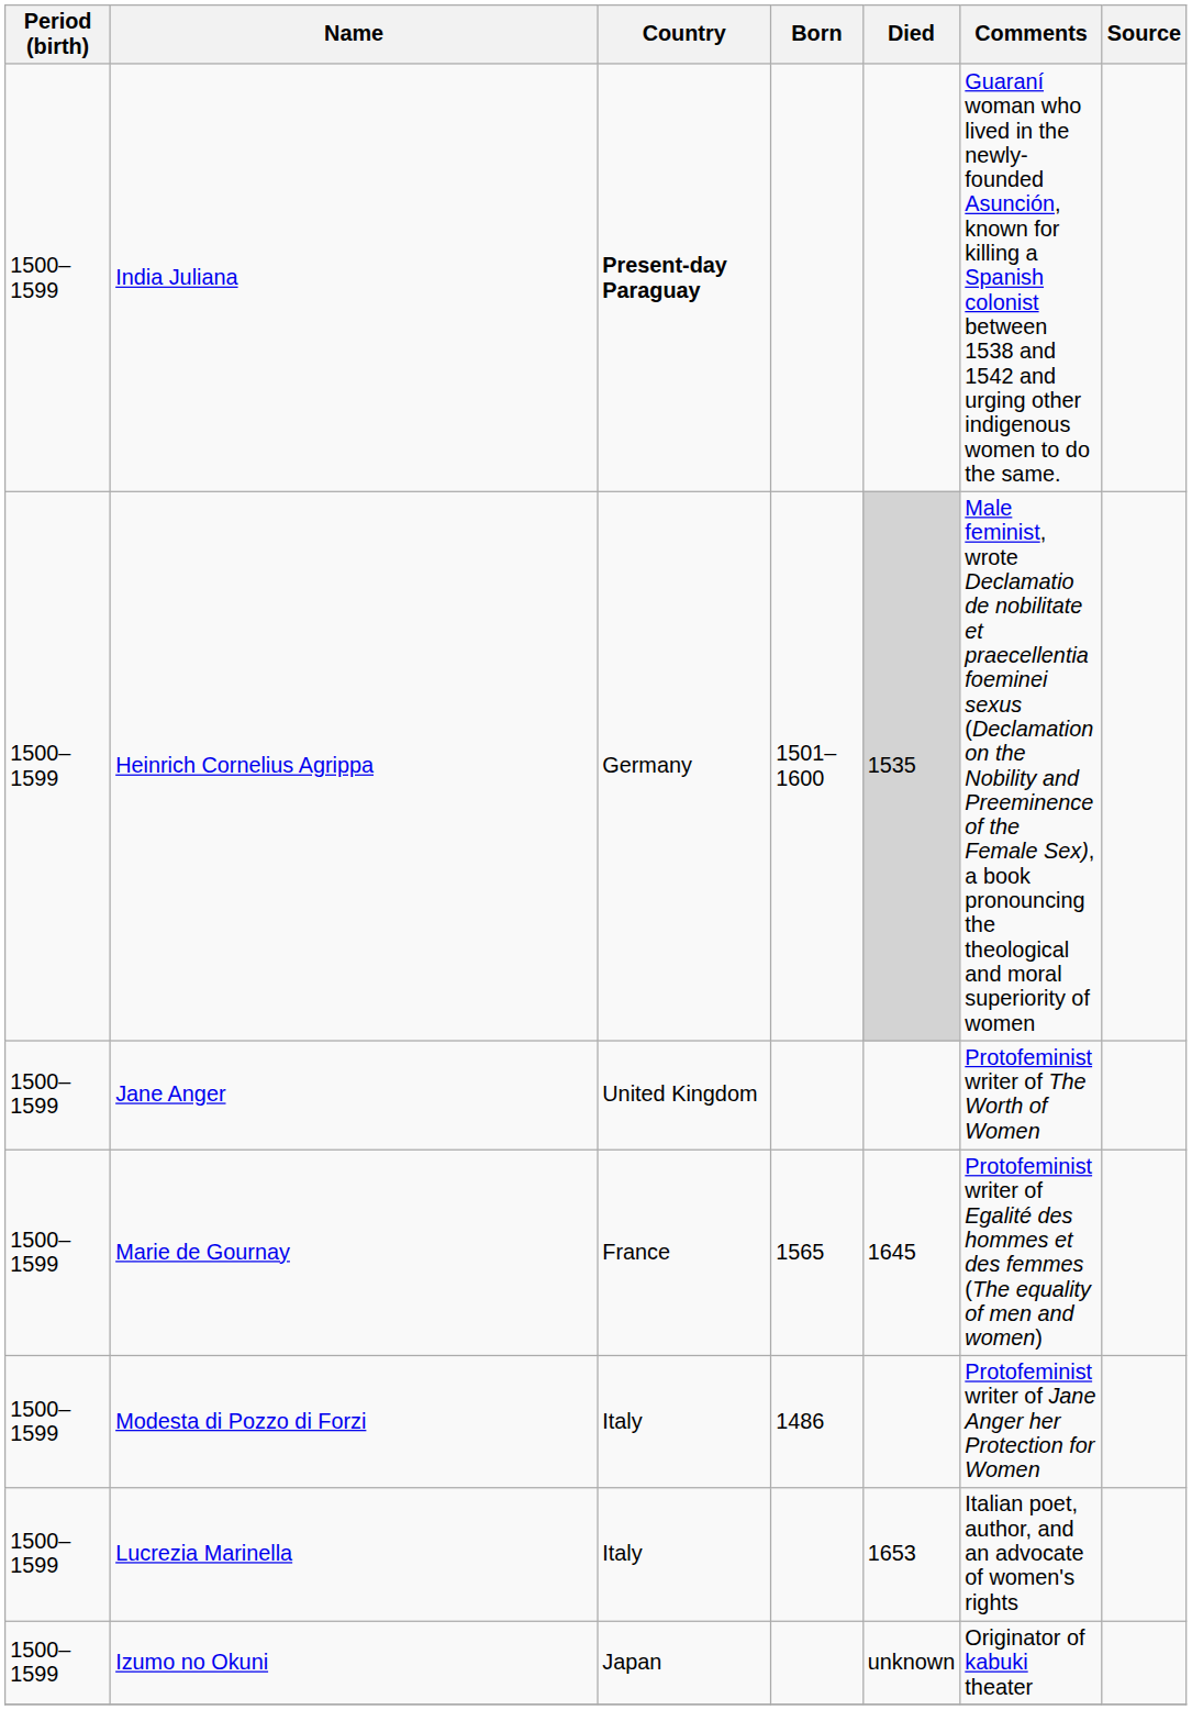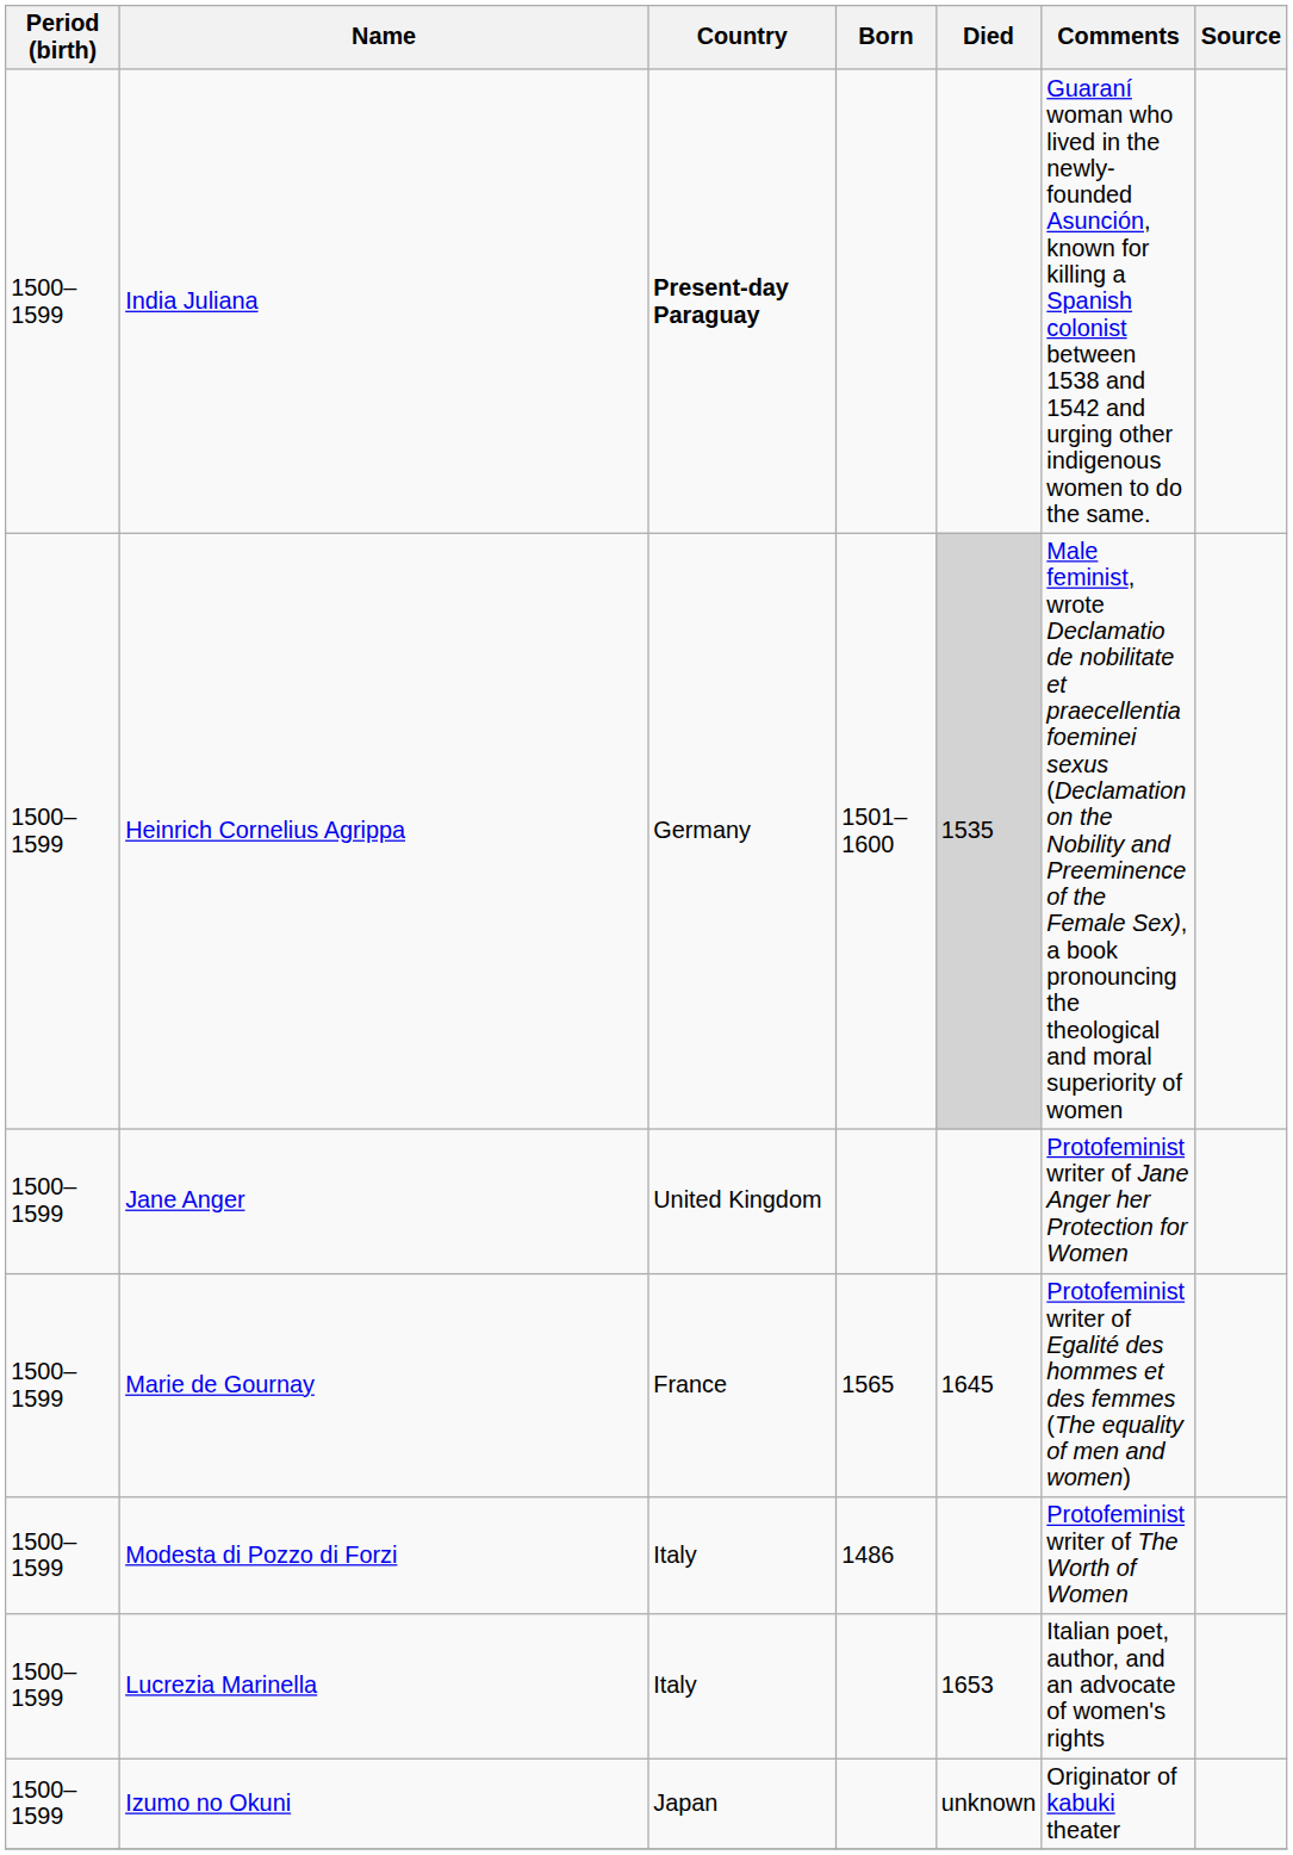Jane Anger | Comments: Protofeminist writer of The Worth of Women -> Protofeminist writer of Jane Anger her Protection for Women
Modesta di Pozzo di Forzi | Comments: Protofeminist writer of Jane Anger her Protection for Women -> Protofeminist writer of The Worth of Women
